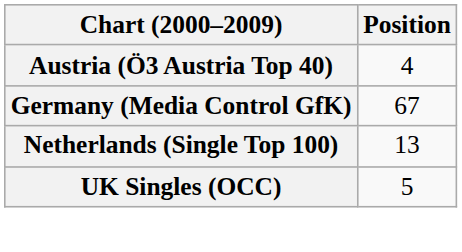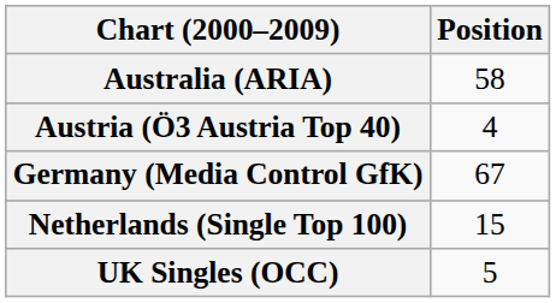+ row: Australia (ARIA) | 58
Netherlands (Single Top 100) | Position: 13 -> 15
